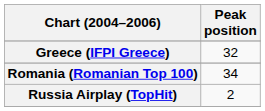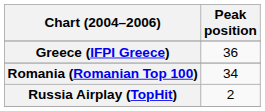Greece (IFPI Greece) | Peak position: 32 -> 36
